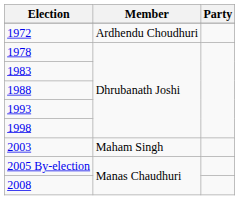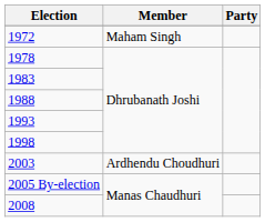1972 | Member: Ardhendu Choudhuri -> Maham Singh
2003 | Member: Maham Singh -> Ardhendu Choudhuri
